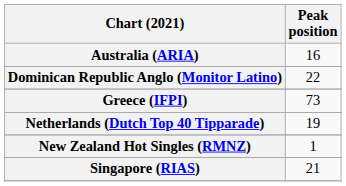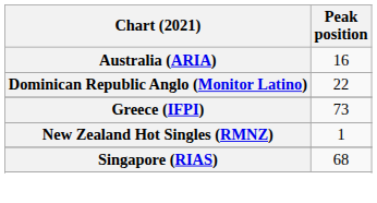- row: Netherlands (Dutch Top 40 Tipparade) | 19
Singapore (RIAS) | Peak position: 21 -> 68
